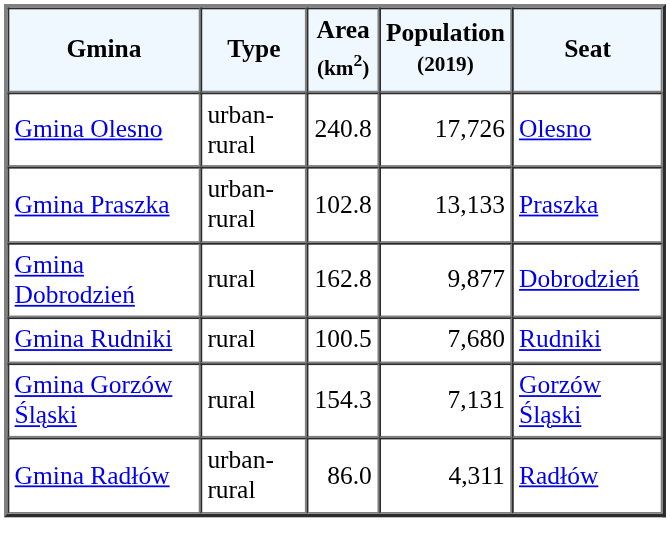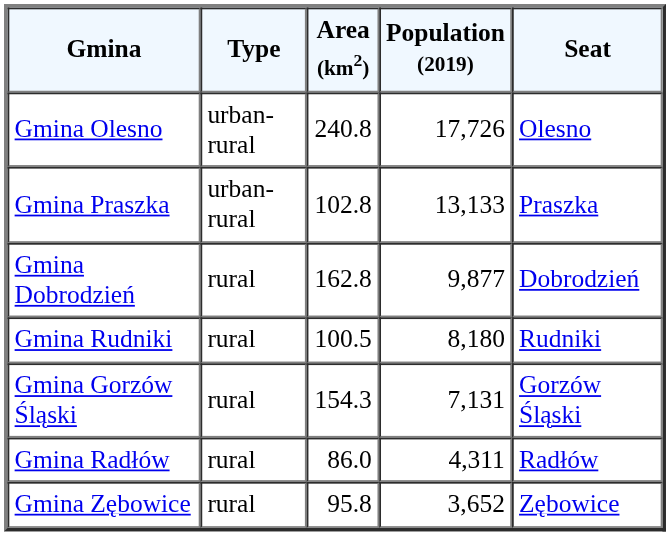Gmina Rudniki | Population (2019): 7,680 -> 8,180
Gmina Radłów | Type: urban-rural -> rural
+ row: Gmina Zębowice | rural | 95.8 | 3,652 | Zębowice
